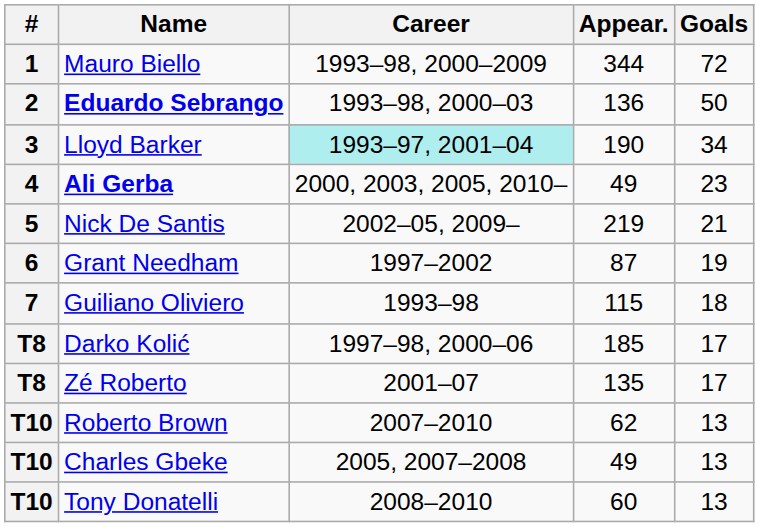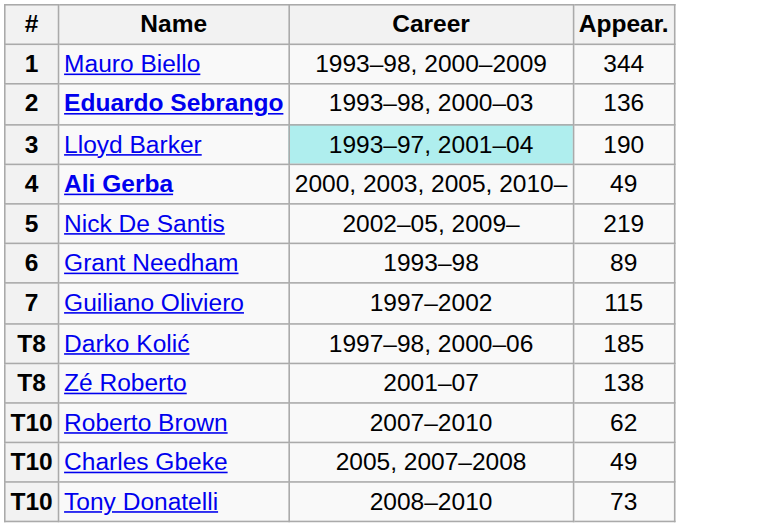- column: Goals | 72 | 50 | 34 | 23 | 21 | 19 | 18 | 17 | 17 | 13 | 13 | 13
Grant Needham | Career: 1997–2002 -> 1993–98
Grant Needham | Appear.: 87 -> 89
Guiliano Oliviero | Career: 1993–98 -> 1997–2002
Zé Roberto | Appear.: 135 -> 138
Tony Donatelli | Appear.: 60 -> 73
